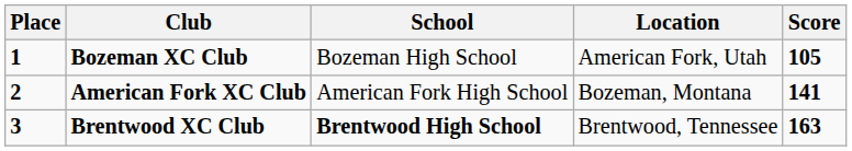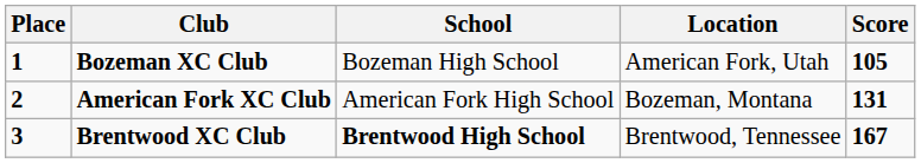American Fork XC Club | Score: 141 -> 131
Brentwood XC Club | Score: 163 -> 167
